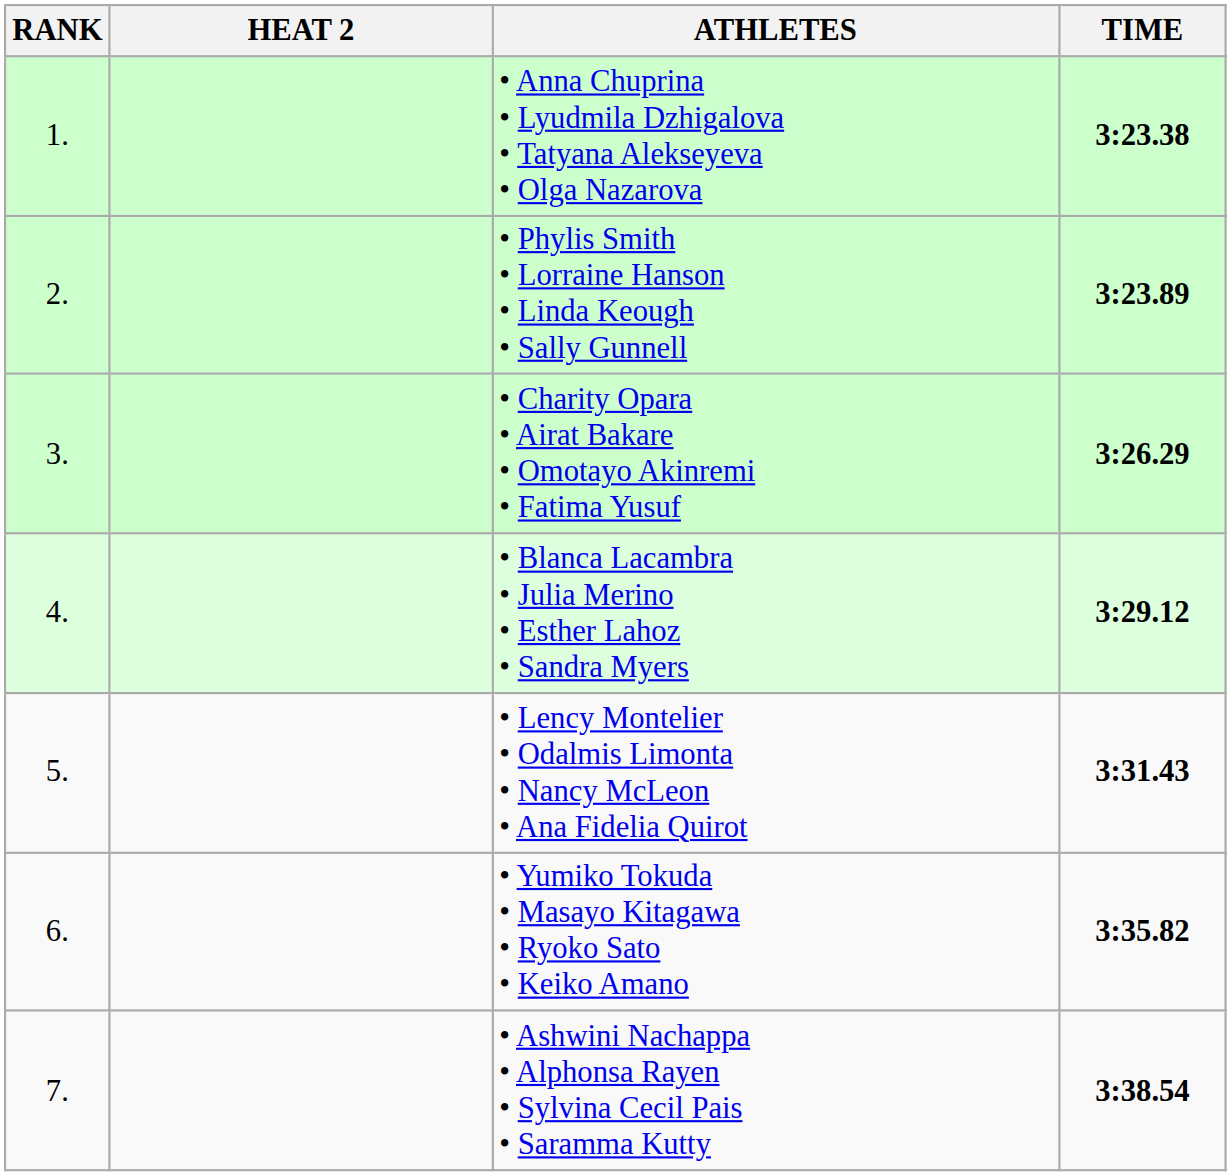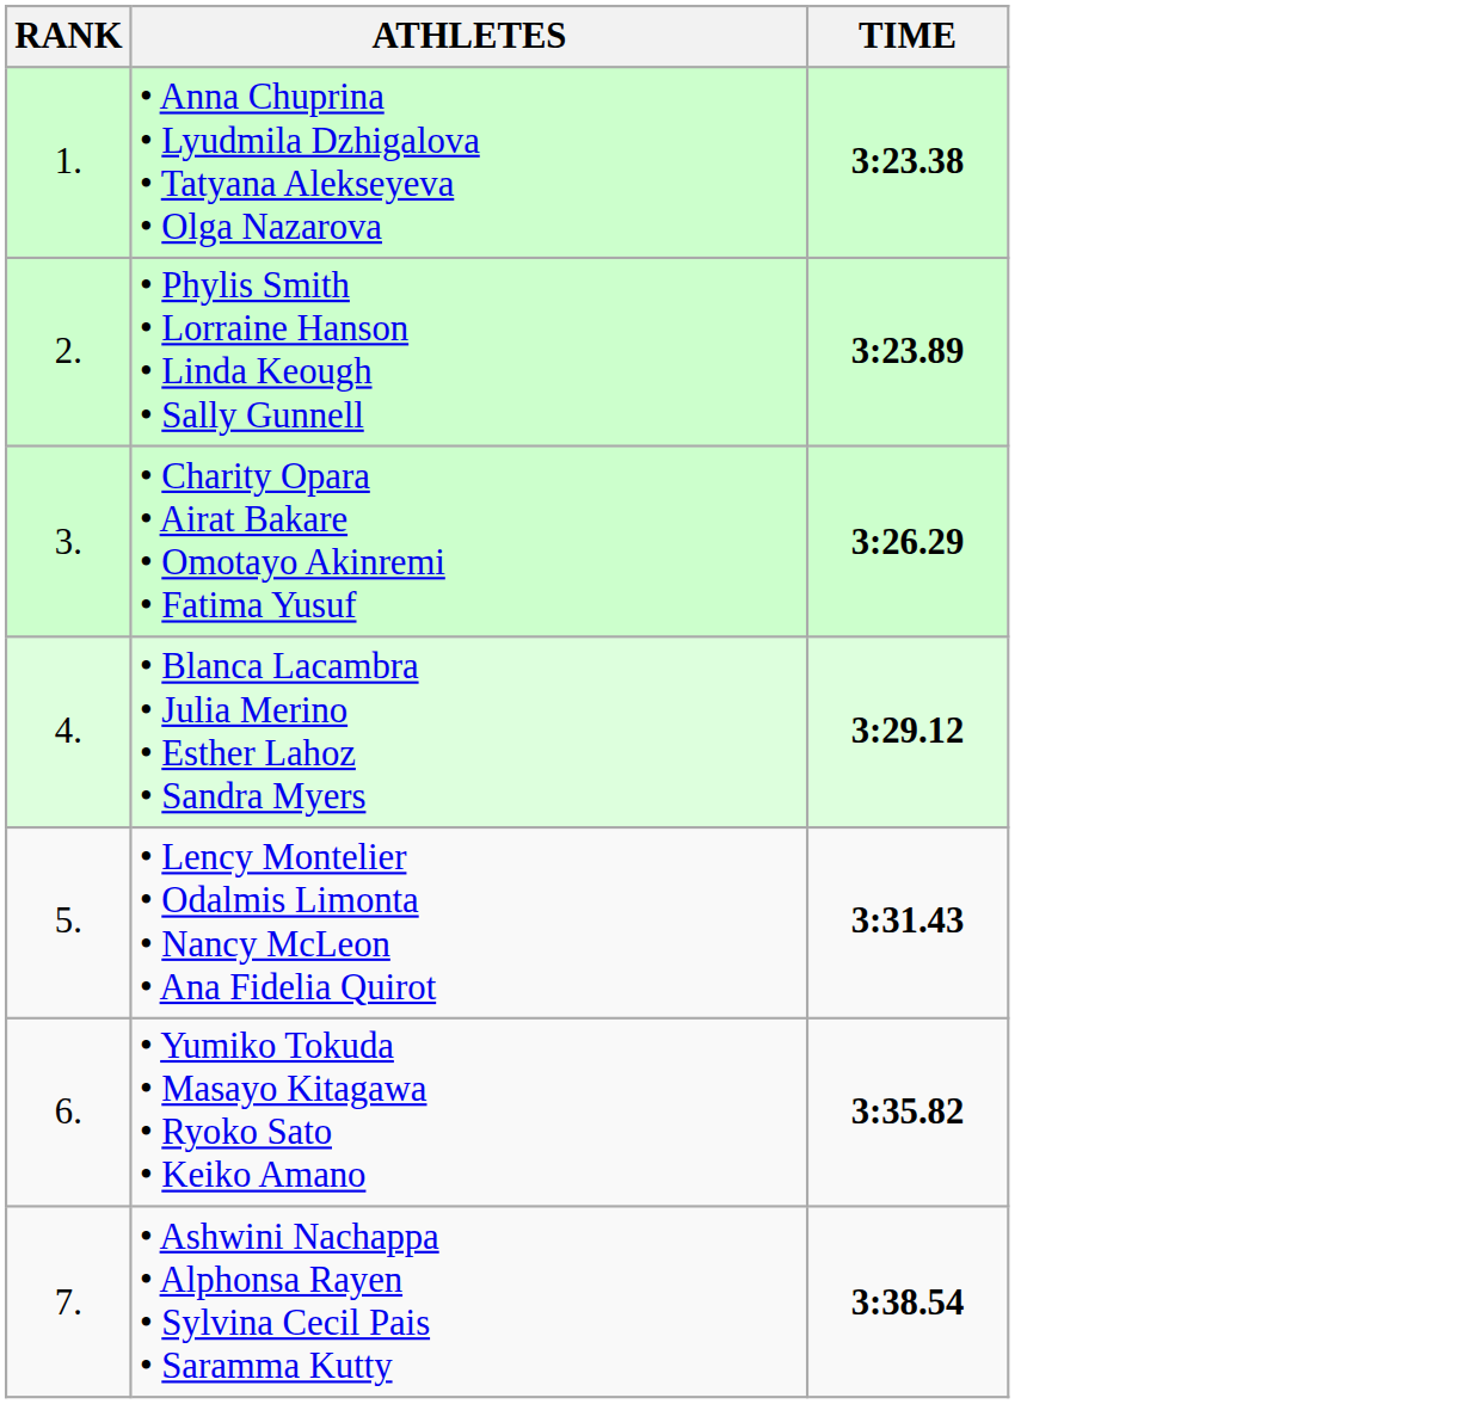- column: HEAT 2
